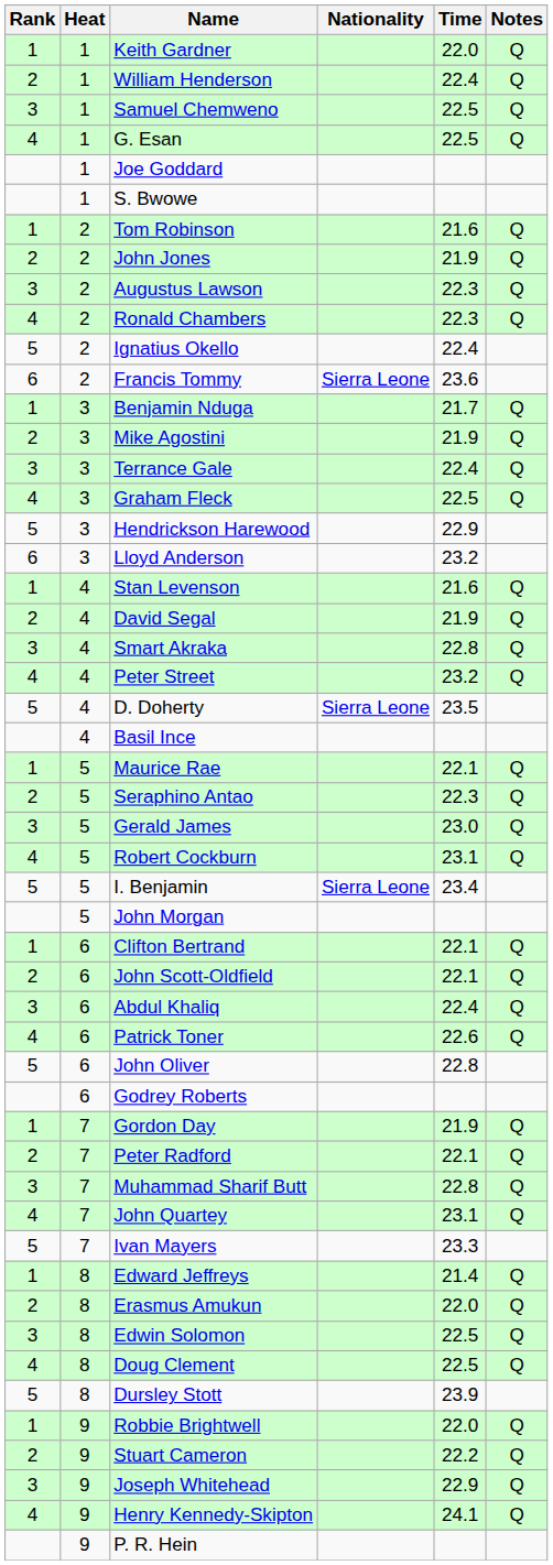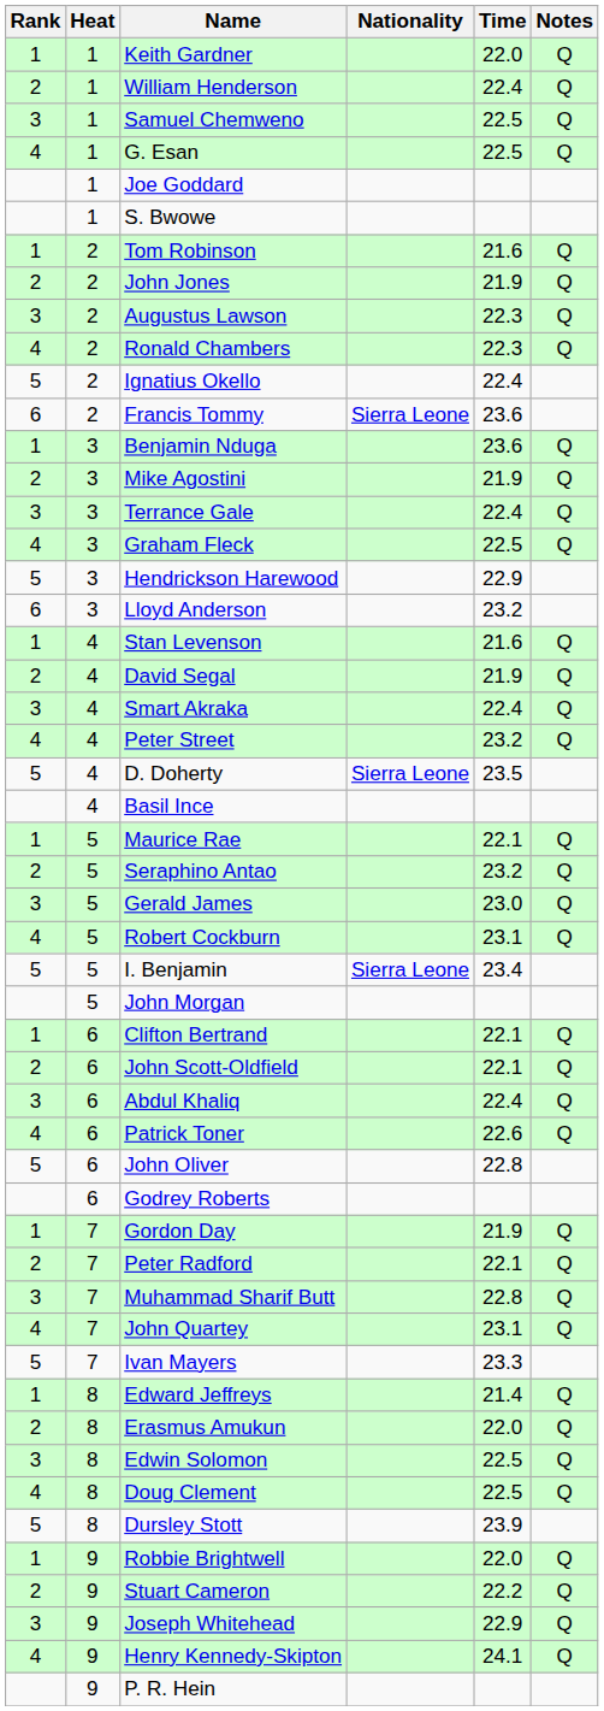Benjamin Nduga | Time: 21.7 -> 23.6
Smart Akraka | Time: 22.8 -> 22.4
Seraphino Antao | Time: 22.3 -> 23.2
